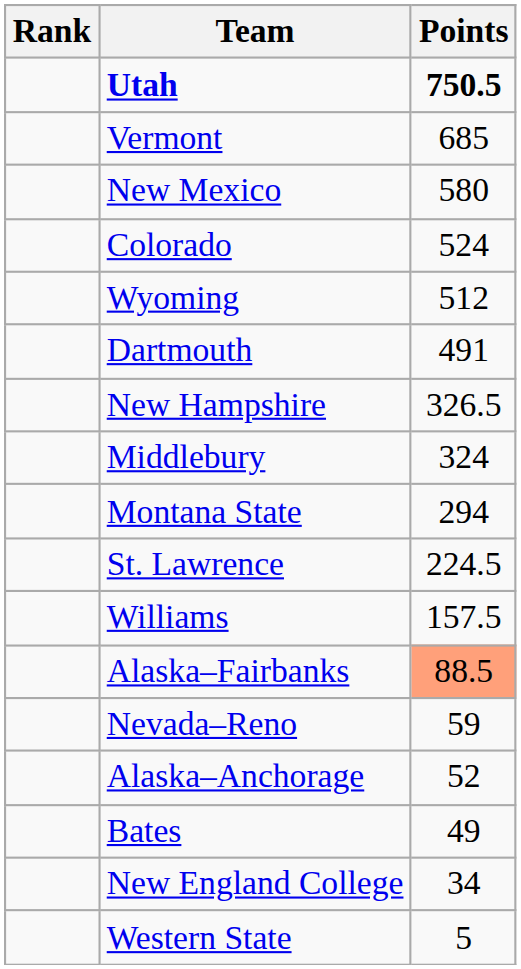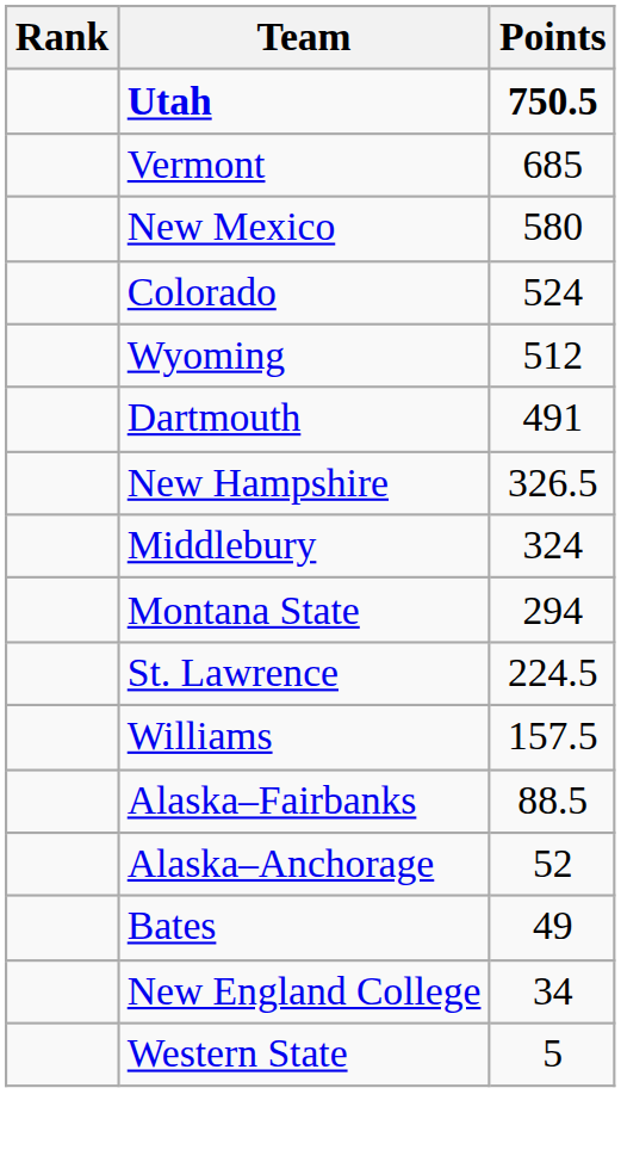Alaska–Fairbanks | Points: lightsalmon background -> no background
- row: Nevada–Reno | 59
